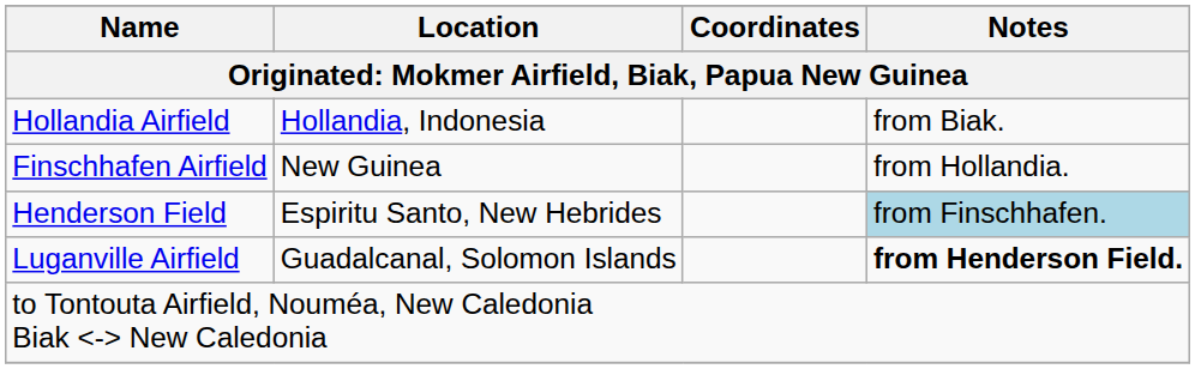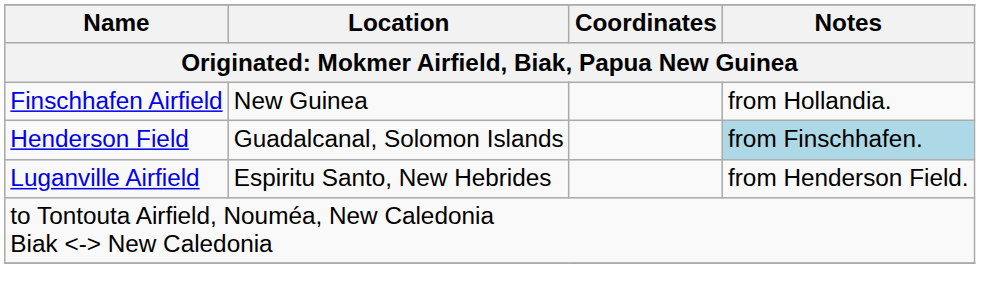- row: Hollandia Airfield | Hollandia, Indonesia | from Biak.
Henderson Field | Location: Espiritu Santo, New Hebrides -> Guadalcanal, Solomon Islands
Luganville Airfield | Location: Guadalcanal, Solomon Islands -> Espiritu Santo, New Hebrides
Luganville Airfield | Notes: bold -> normal
